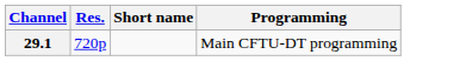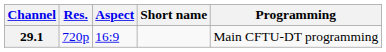+ column: Aspect | 16:9
